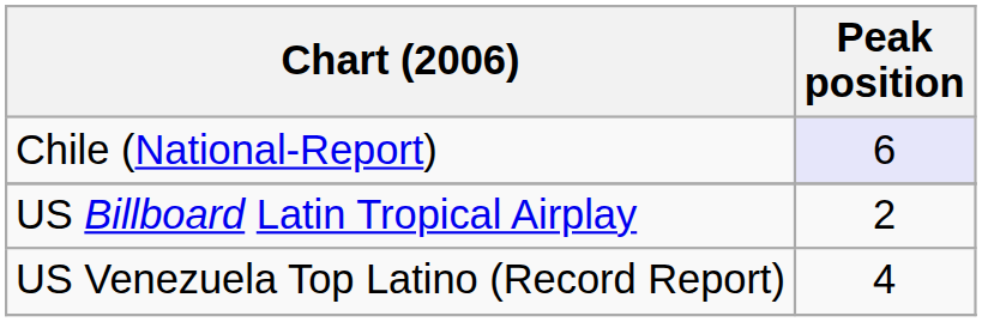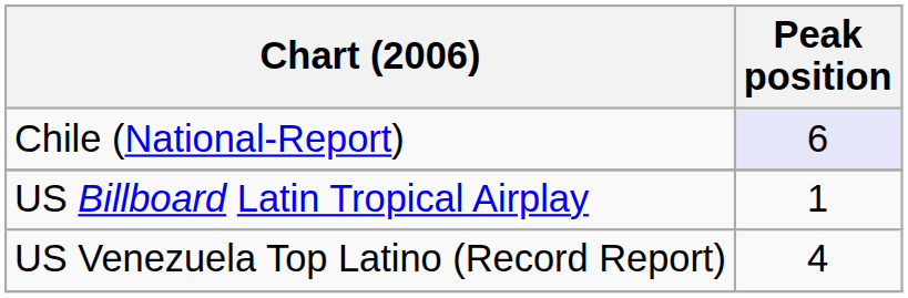US Billboard Latin Tropical Airplay | Peak position: 2 -> 1
